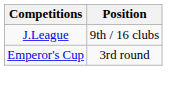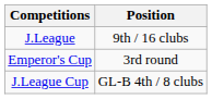+ row: J.League Cup | GL-B 4th / 8 clubs
